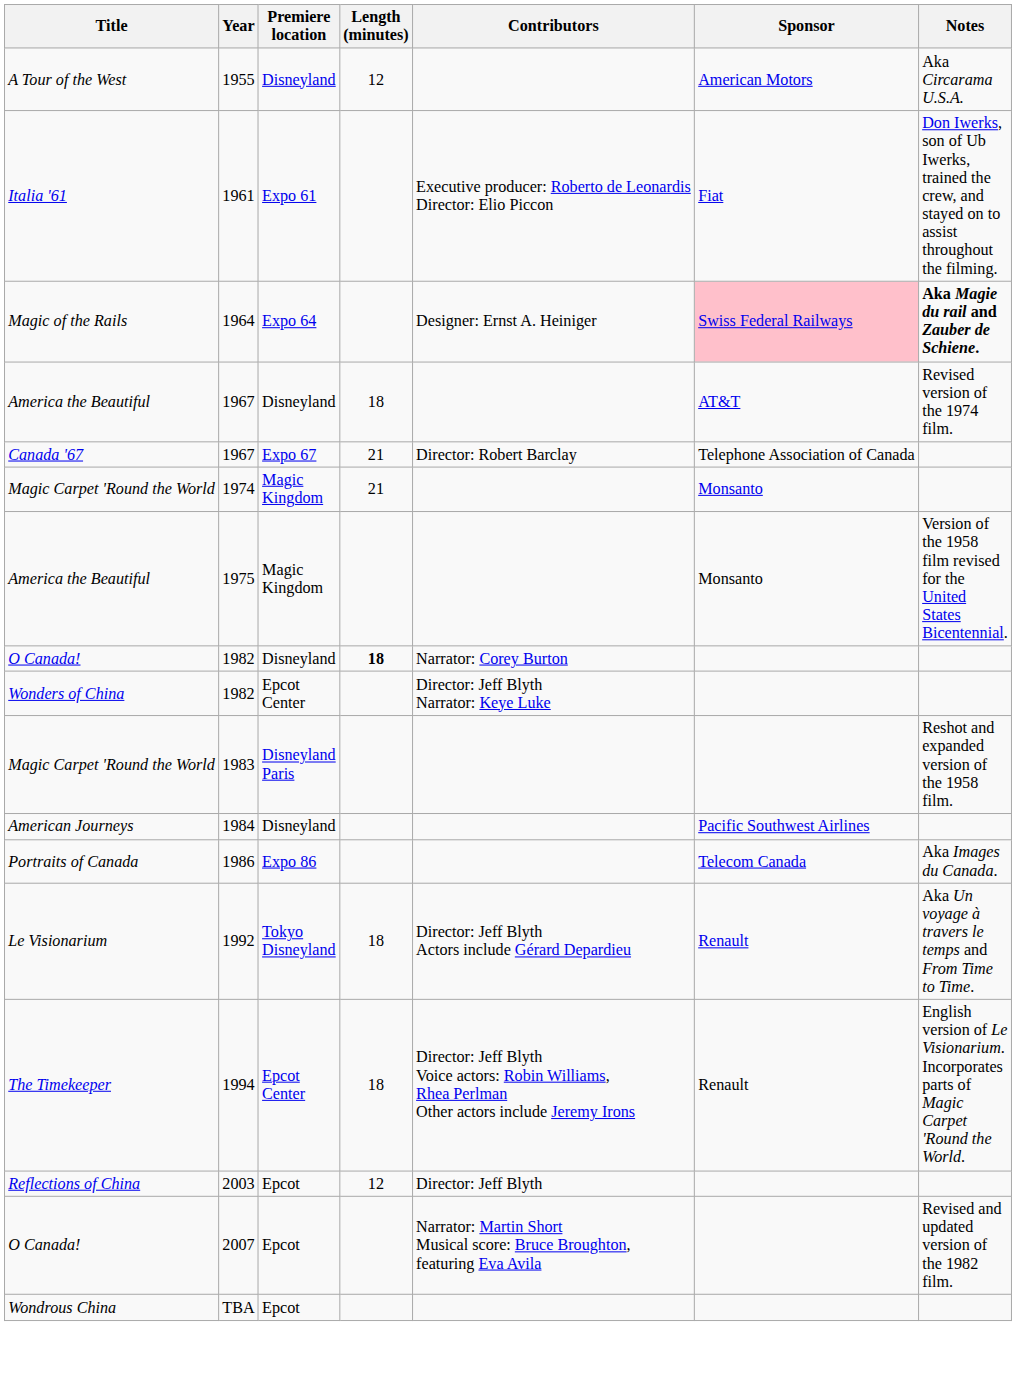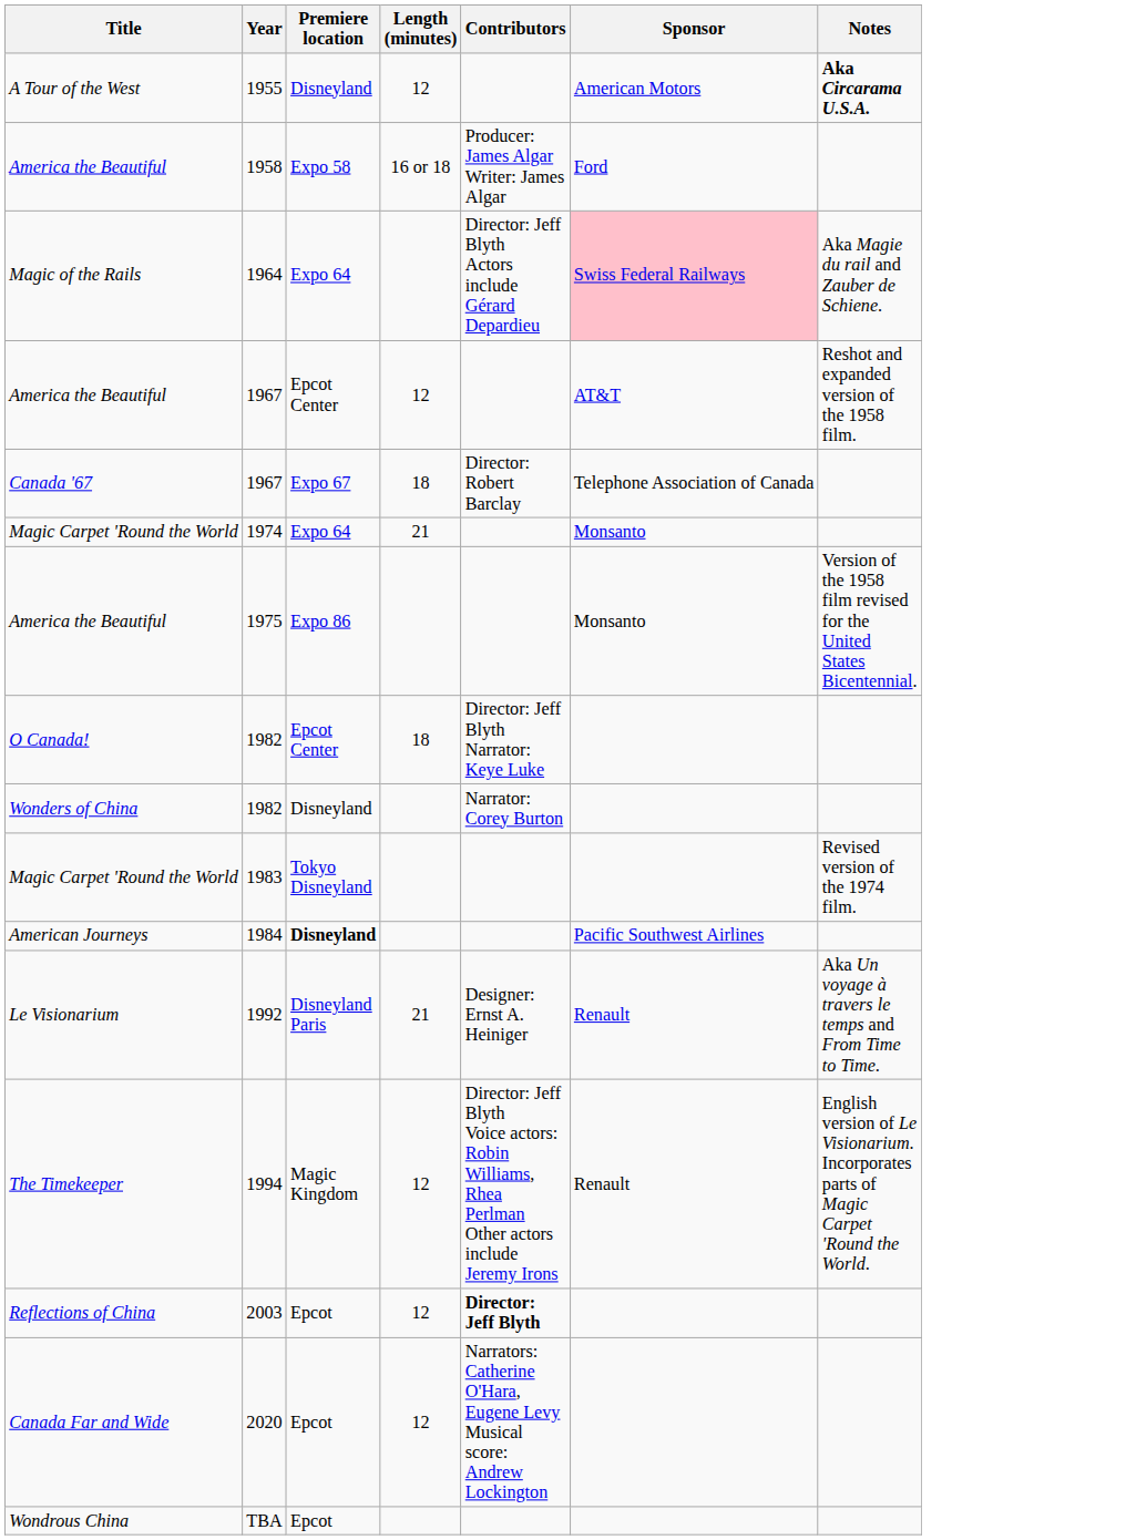1955 | Notes: normal -> bold
+ row: America the Beautiful | 1958 | Expo 58 | 16 or 18 | Producer: James Algar Writer: James Algar | Ford
- row: Italia '61 | 1961 | Expo 61 | Executive producer: Roberto de Leonardis Director: Elio Piccon | Fiat | Don Iwerks, son of Ub Iwerks, trained the crew, and stayed on to assist throughout the filming.
1964 | Contributors: Designer: Ernst A. Heiniger -> Director: Jeff Blyth Actors include Gérard Depardieu
1964 | Notes: bold -> normal
America the Beautiful / 1967 | Premiere location: Disneyland -> Epcot Center
America the Beautiful / 1967 | Length (minutes): 18 -> 12
America the Beautiful / 1967 | Notes: Revised version of the 1974 film. -> Reshot and expanded version of the 1958 film.
Canada '67 / 1967 | Length (minutes): 21 -> 18
1974 | Premiere location: Magic Kingdom -> Expo 64
1975 | Premiere location: Magic Kingdom -> Expo 86
O Canada! / 1982 | Premiere location: Disneyland -> Epcot Center
O Canada! / 1982 | Length (minutes): bold -> normal
O Canada! / 1982 | Contributors: Narrator: Corey Burton -> Director: Jeff Blyth Narrator: Keye Luke
Wonders of China / 1982 | Premiere location: Epcot Center -> Disneyland
Wonders of China / 1982 | Contributors: Director: Jeff Blyth Narrator: Keye Luke -> Narrator: Corey Burton
1983 | Premiere location: Disneyland Paris -> Tokyo Disneyland
1983 | Notes: Reshot and expanded version of the 1958 film. -> Revised version of the 1974 film.
1984 | Premiere location: normal -> bold
- row: Portraits of Canada | 1986 | Expo 86 | Telecom Canada | Aka Images du Canada.
1992 | Premiere location: Tokyo Disneyland -> Disneyland Paris
1992 | Length (minutes): 18 -> 21
1992 | Contributors: Director: Jeff Blyth Actors include Gérard Depardieu -> Designer: Ernst A. Heiniger
1994 | Premiere location: Epcot Center -> Magic Kingdom
1994 | Length (minutes): 18 -> 12
2003 | Contributors: normal -> bold
- row: O Canada! | 2007 | Epcot | Narrator: Martin Short Musical score: Bruce Broughton, featuring Eva Avila | Revised and updated version of the 1982 film.
+ row: Canada Far and Wide | 2020 | Epcot | 12 | Narrators: Catherine O'Hara, Eugene Levy Musical score: Andrew Lockington
